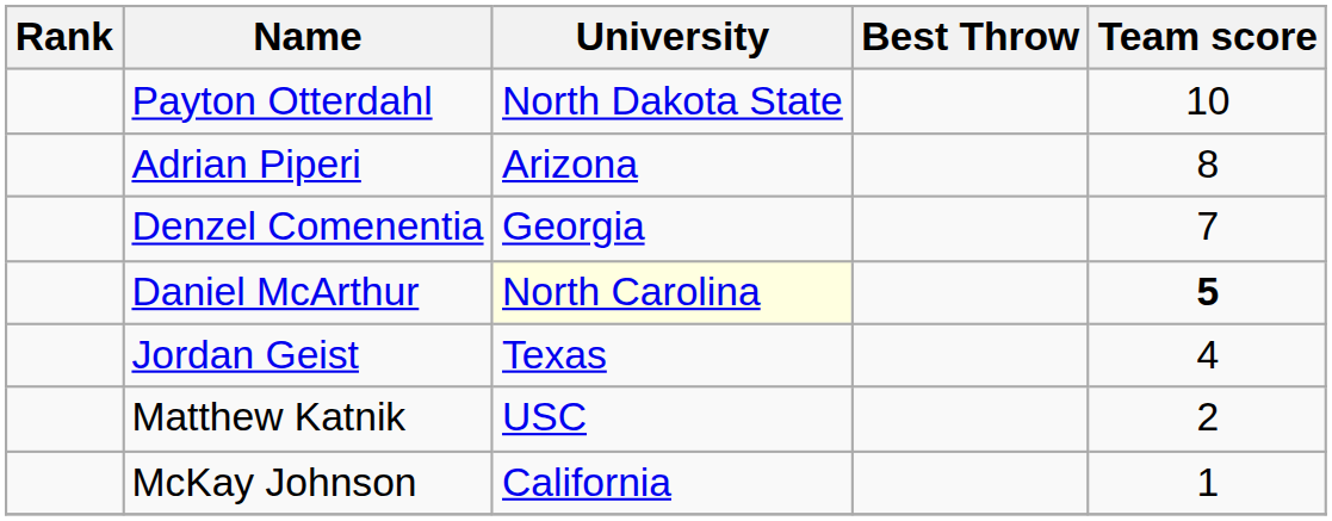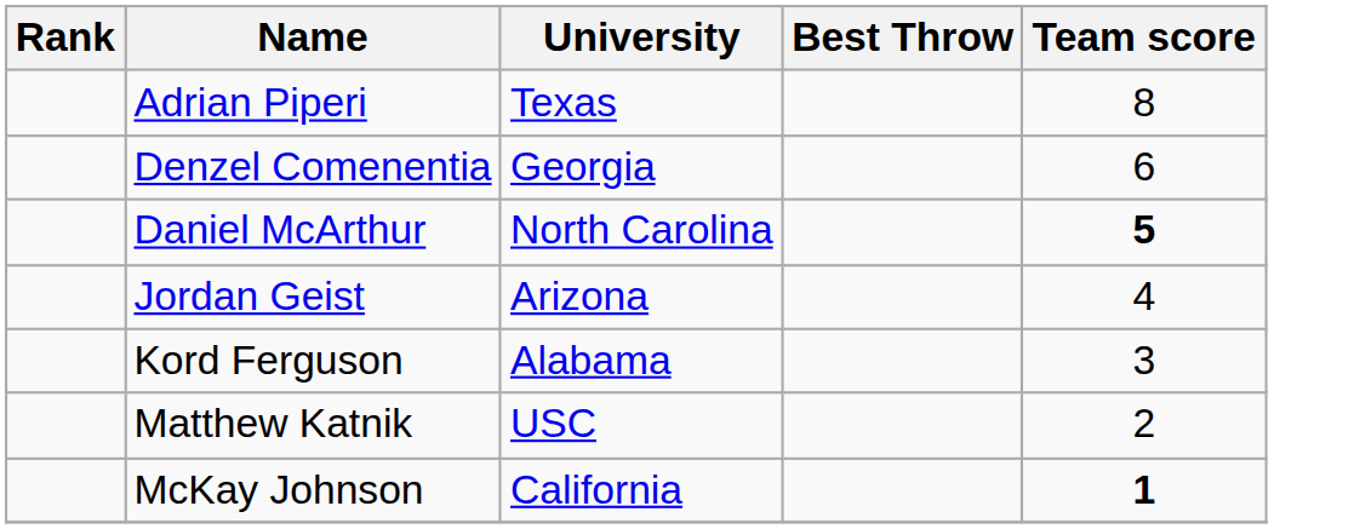- row: Payton Otterdahl | North Dakota State | 10
Adrian Piperi | University: Arizona -> Texas
Denzel Comenentia | Team score: 7 -> 6
Daniel McArthur | University: lightyellow background -> no background
Jordan Geist | University: Texas -> Arizona
+ row: Kord Ferguson | Alabama | 3
McKay Johnson | Team score: normal -> bold
